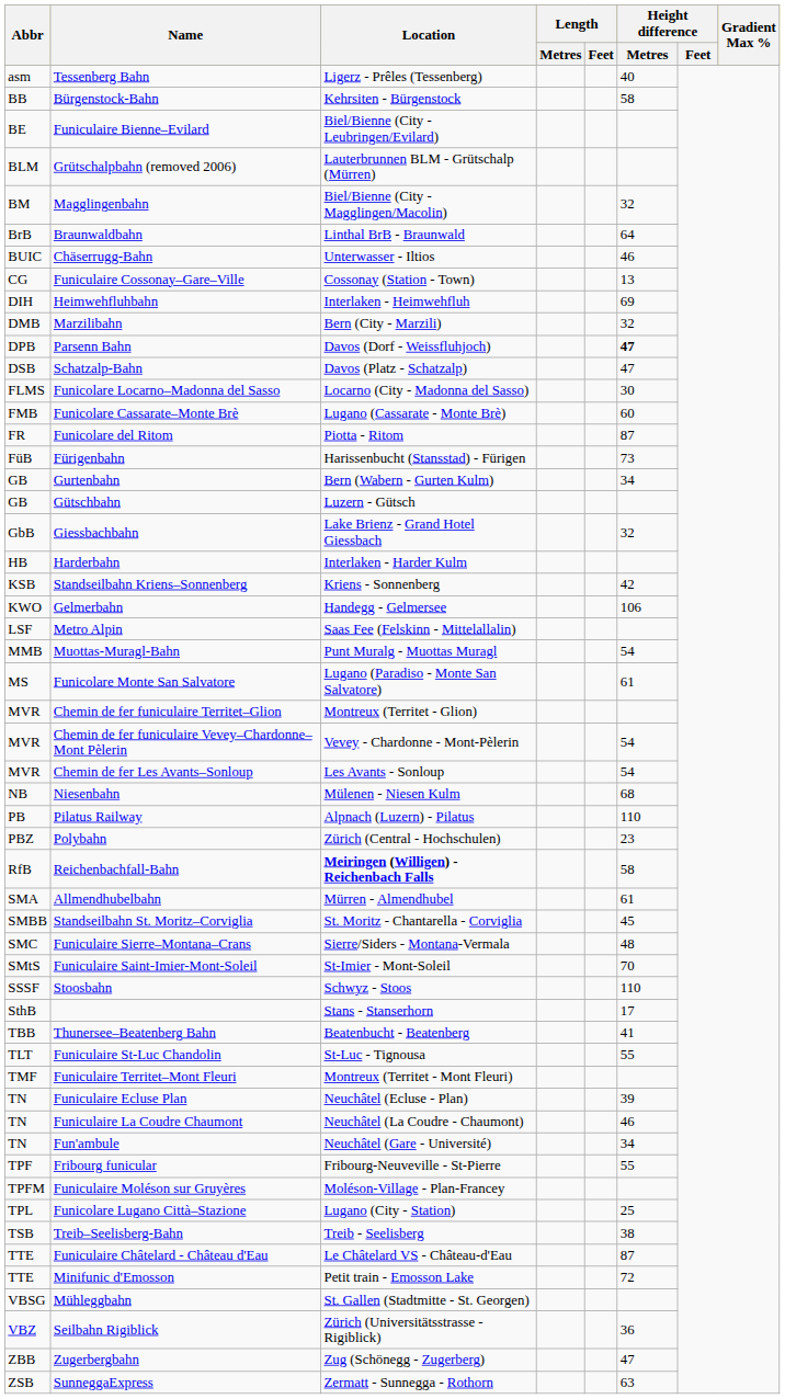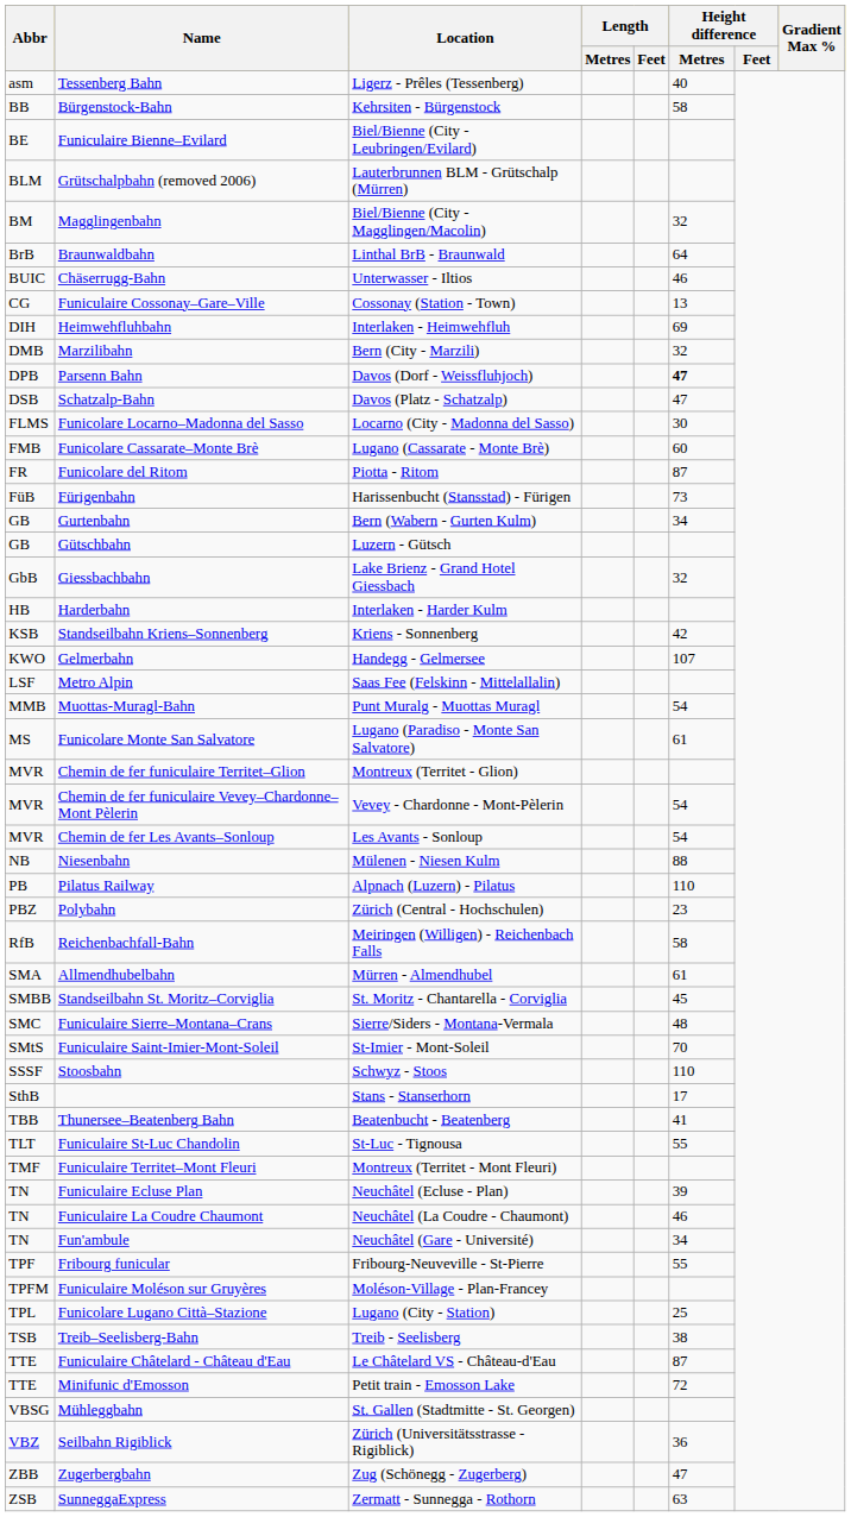Gelmerbahn | Height difference / Metres: 106 -> 107
Niesenbahn | Height difference / Metres: 68 -> 88
Reichenbachfall-Bahn | Location: bold -> normal
